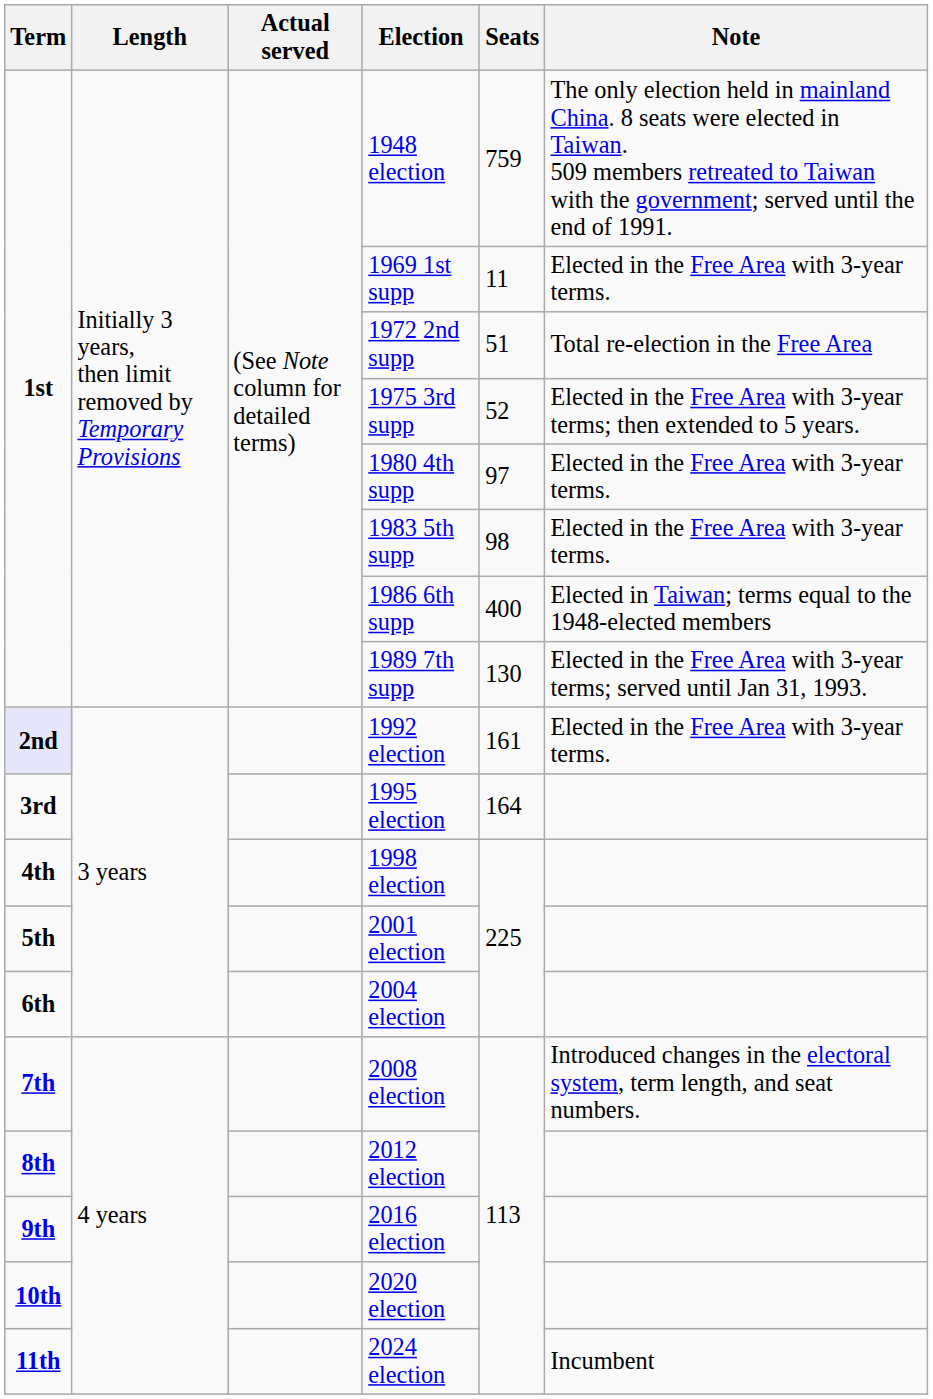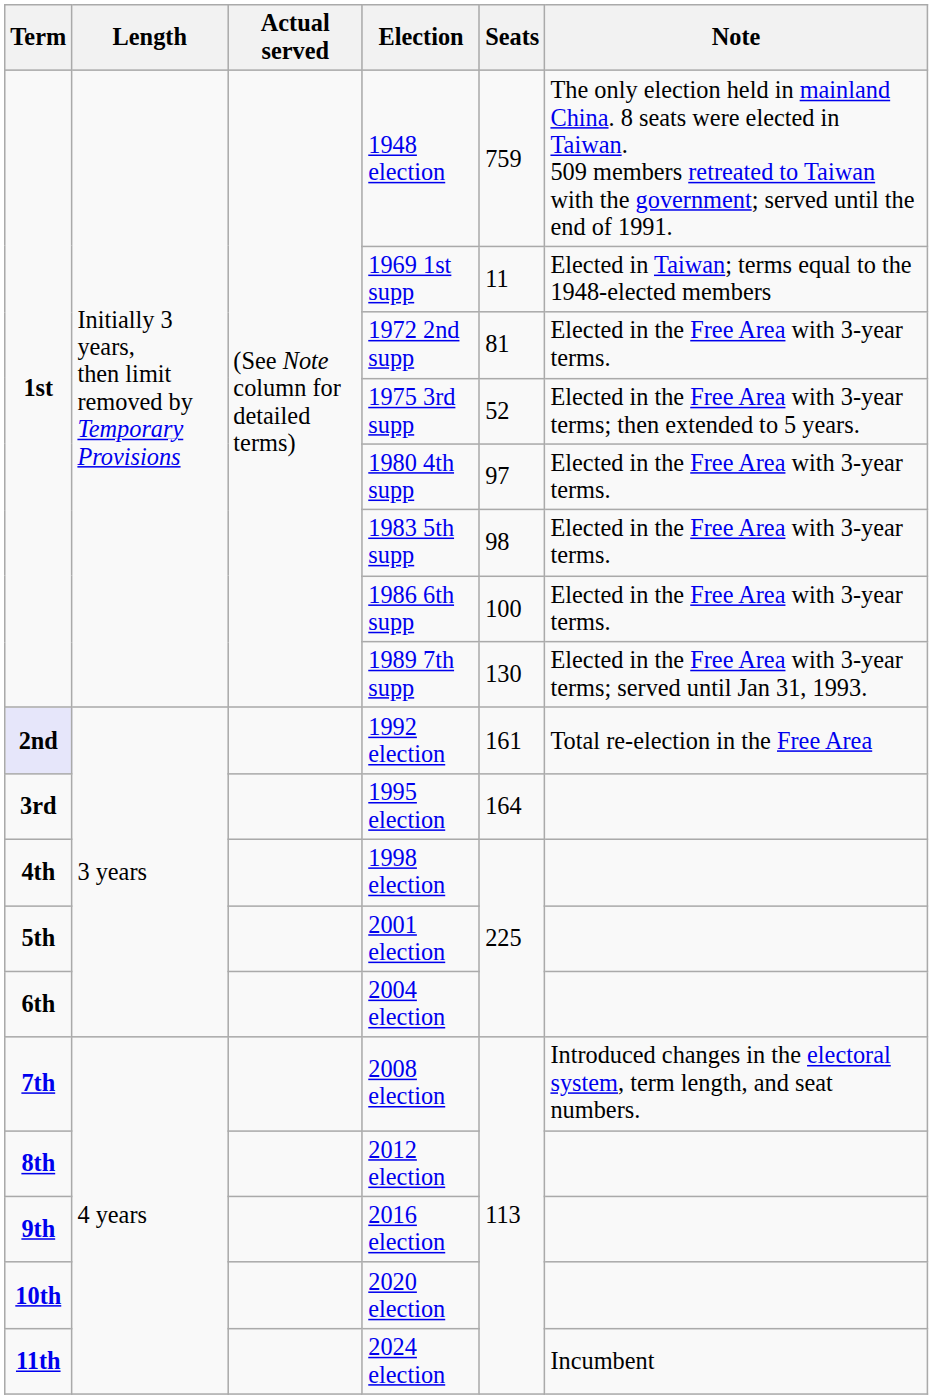1969 1st supp | Note: Elected in the Free Area with 3-year terms. -> Elected in Taiwan; terms equal to the 1948-elected members
1972 2nd supp | Seats: 51 -> 81
1972 2nd supp | Note: Total re-election in the Free Area -> Elected in the Free Area with 3-year terms.
1986 6th supp | Seats: 400 -> 100
1986 6th supp | Note: Elected in Taiwan; terms equal to the 1948-elected members -> Elected in the Free Area with 3-year terms.
1992 election | Note: Elected in the Free Area with 3-year terms. -> Total re-election in the Free Area
